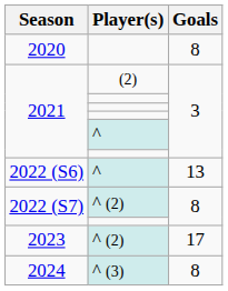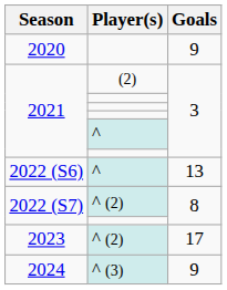2020 | Goals: 8 -> 9
2024 | Goals: 8 -> 9
